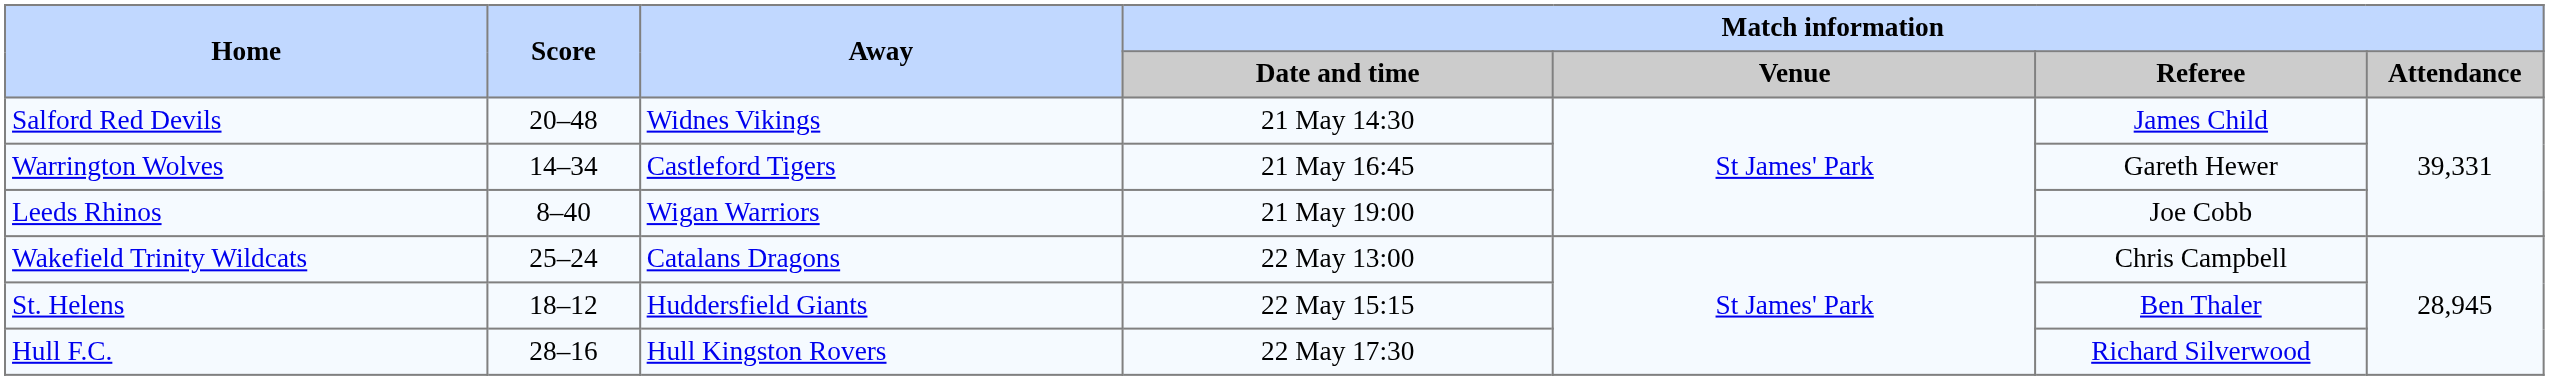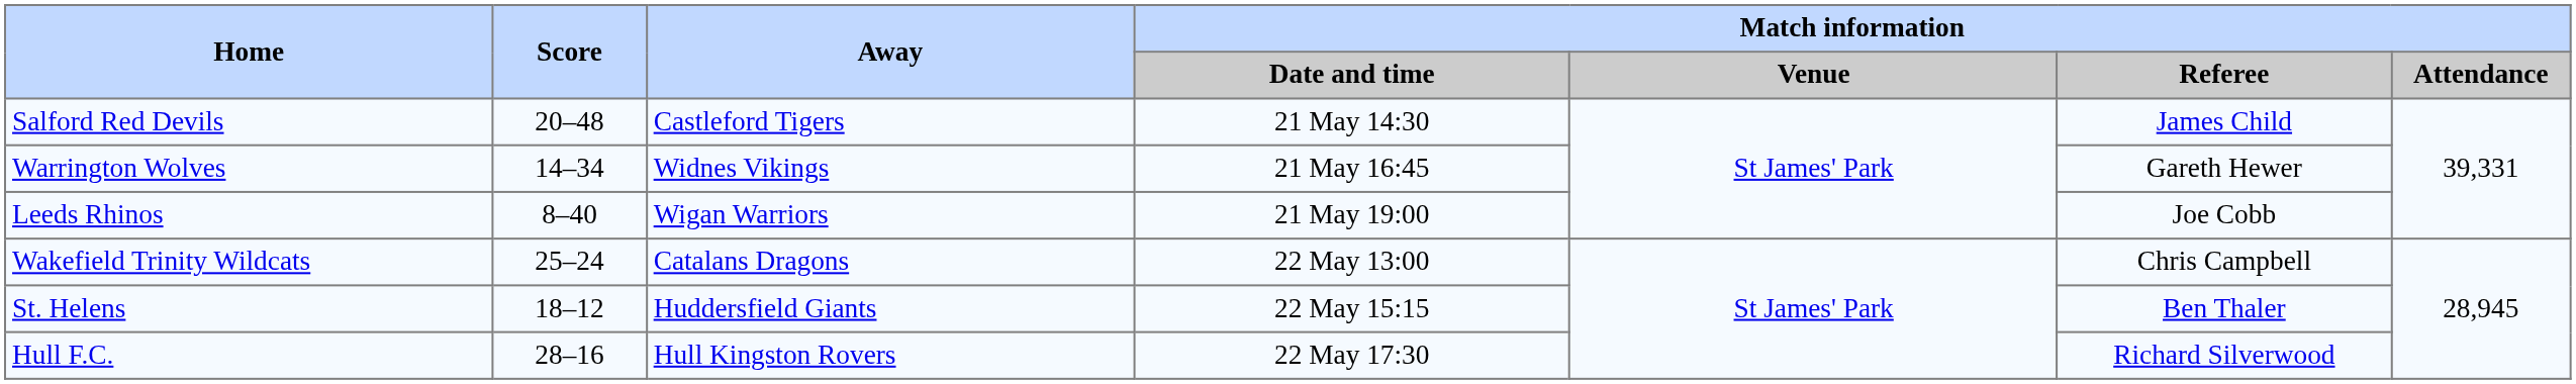Salford Red Devils | Away: Widnes Vikings -> Castleford Tigers
Warrington Wolves | Away: Castleford Tigers -> Widnes Vikings
